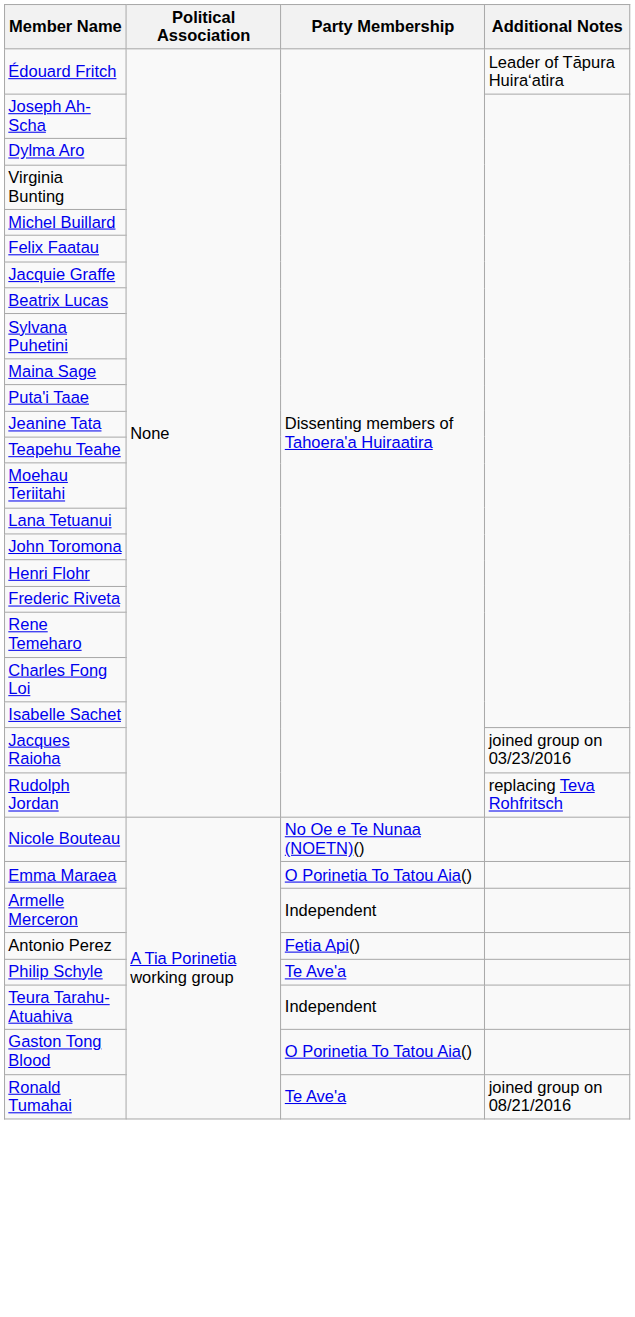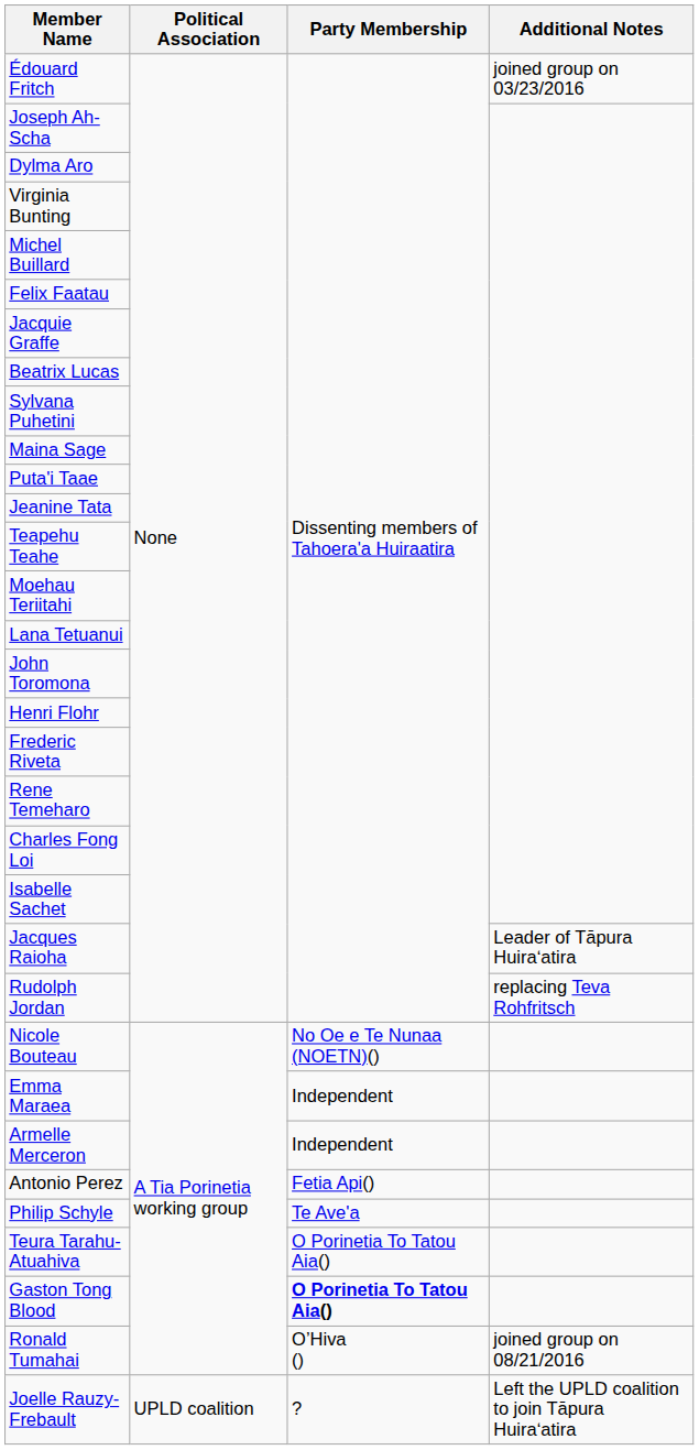Édouard Fritch | Additional Notes: Leader of Tāpura Huiraʻatira -> joined group on 03/23/2016
Jacques Raioha | Additional Notes: joined group on 03/23/2016 -> Leader of Tāpura Huiraʻatira
Emma Maraea | Party Membership: O Porinetia To Tatou Aia() -> Independent
Teura Tarahu-Atuahiva | Party Membership: Independent -> O Porinetia To Tatou Aia()
Gaston Tong Blood | Party Membership: normal -> bold
Ronald Tumahai | Party Membership: Te Ave'a -> O’Hiva ()
+ row: Joelle Rauzy-Frebault | UPLD coalition | ? | Left the UPLD coalition to join Tāpura Huiraʻatira
